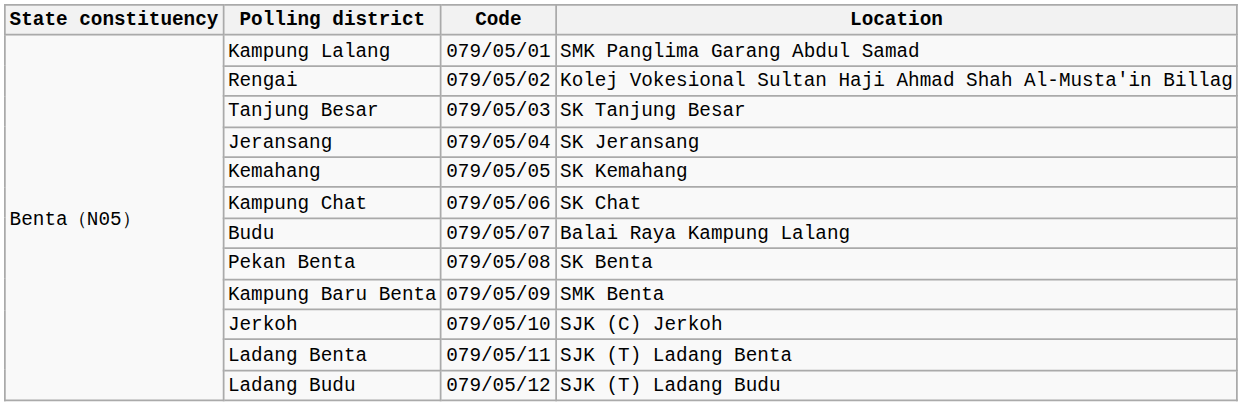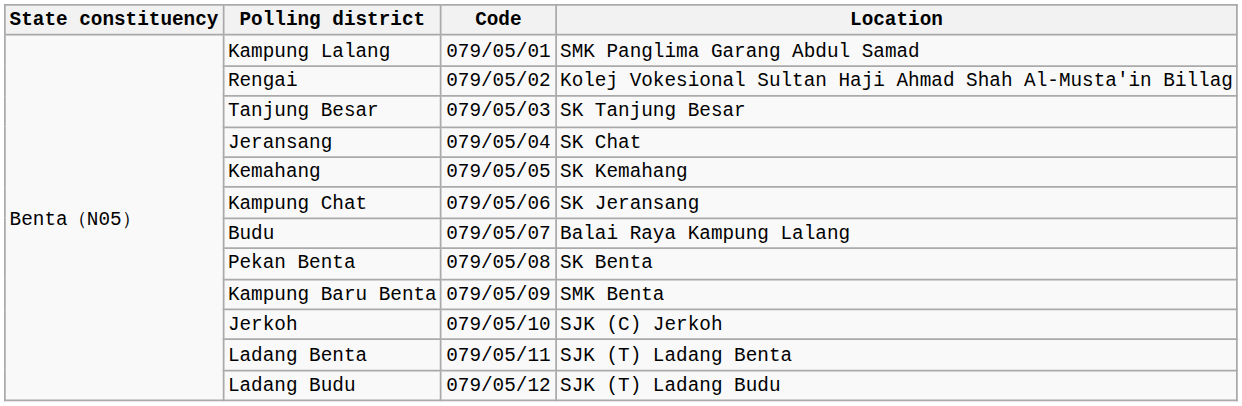Jeransang | Location: SK Jeransang -> SK Chat
Kampung Chat | Location: SK Chat -> SK Jeransang
